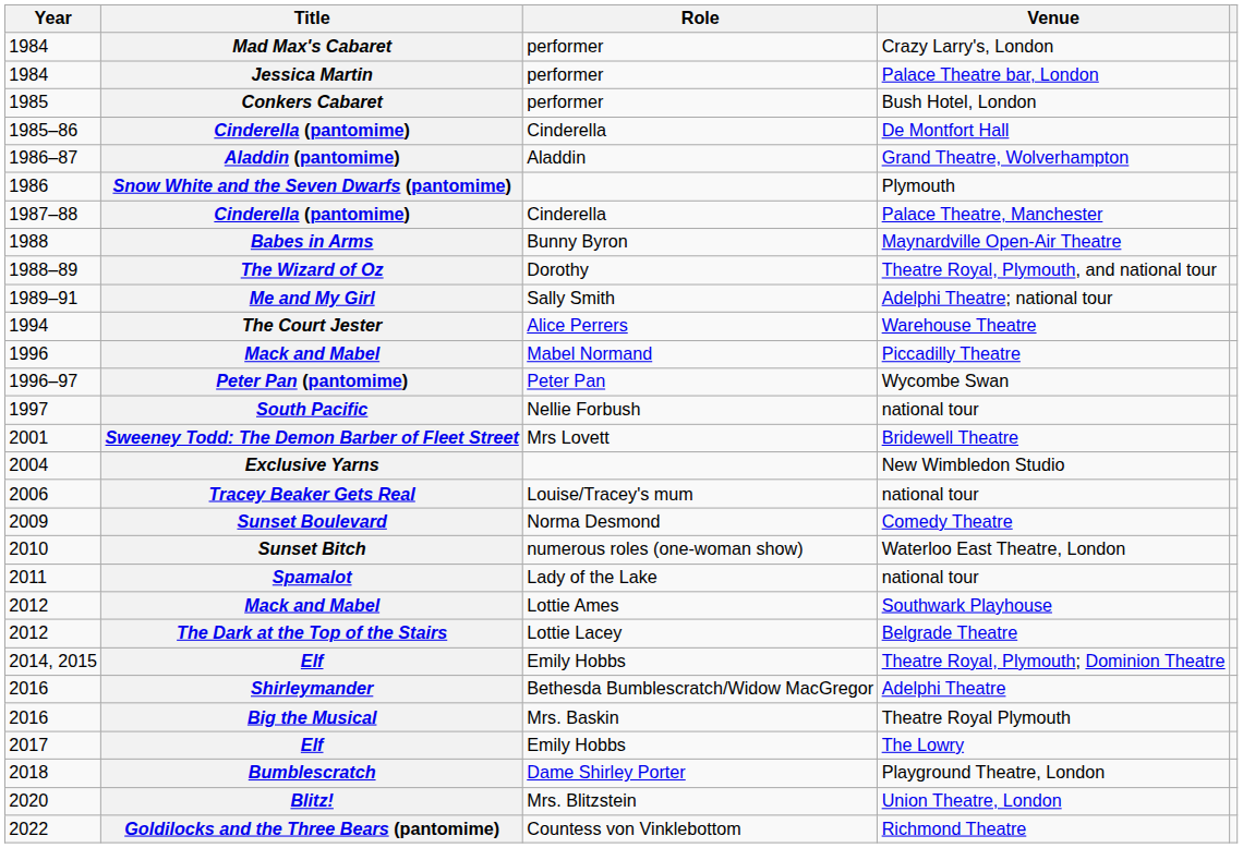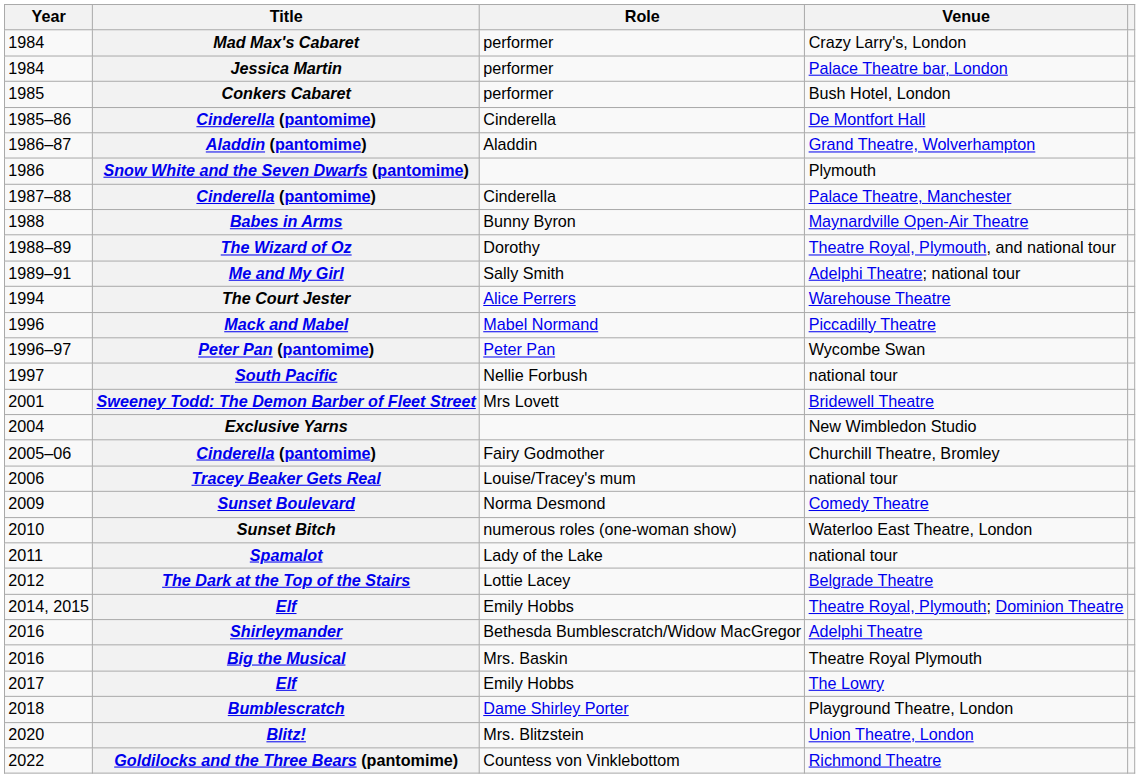+ row: 2005–06 | Cinderella (pantomime) | Fairy Godmother | Churchill Theatre, Bromley
- row: 2012 | Mack and Mabel | Lottie Ames | Southwark Playhouse
